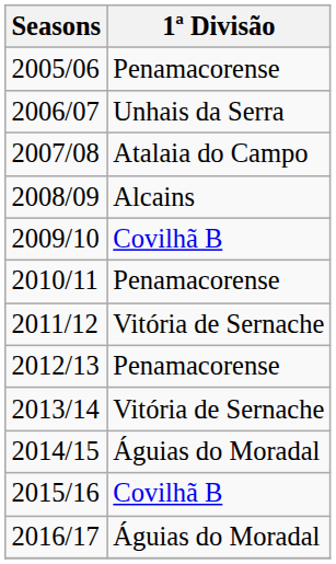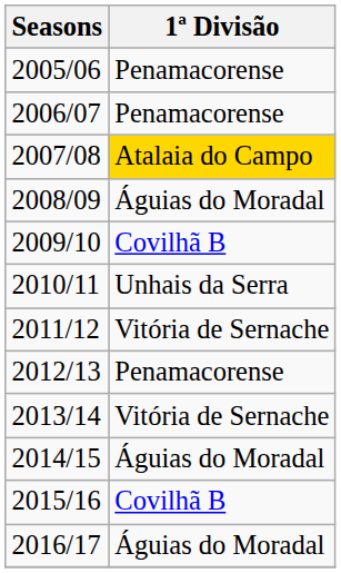2006/07 | 1ª Divisão: Unhais da Serra -> Penamacorense
2007/08 | 1ª Divisão: no background -> gold background
2008/09 | 1ª Divisão: Alcains -> Águias do Moradal
2010/11 | 1ª Divisão: Penamacorense -> Unhais da Serra
